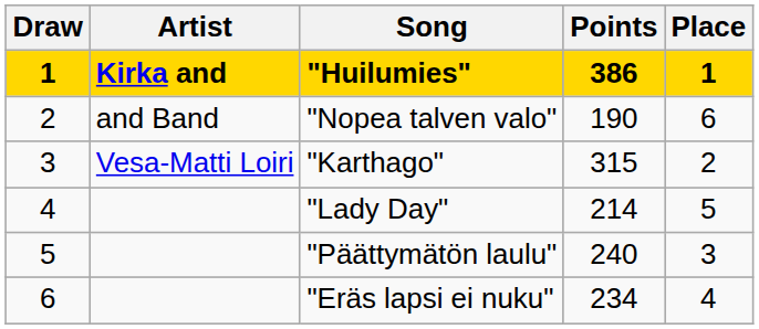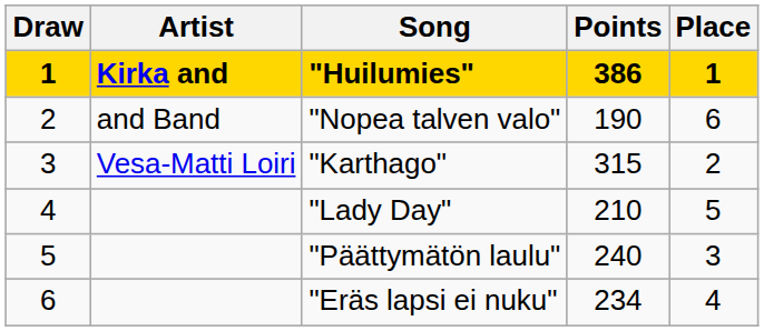"Lady Day" | Points: 214 -> 210
